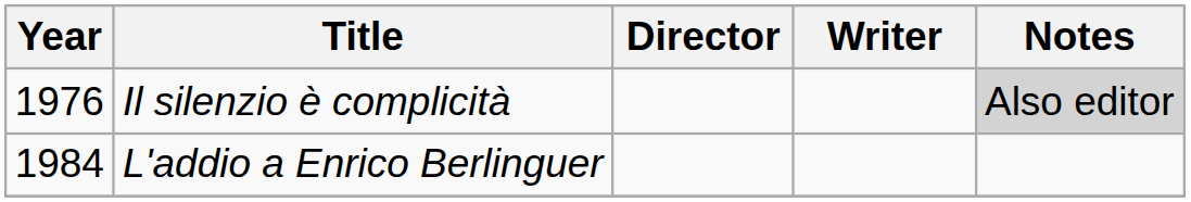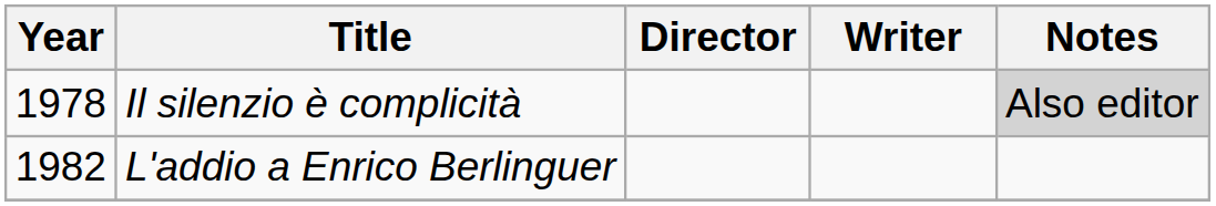Il silenzio è complicità | Year: 1976 -> 1978
L'addio a Enrico Berlinguer | Year: 1984 -> 1982
